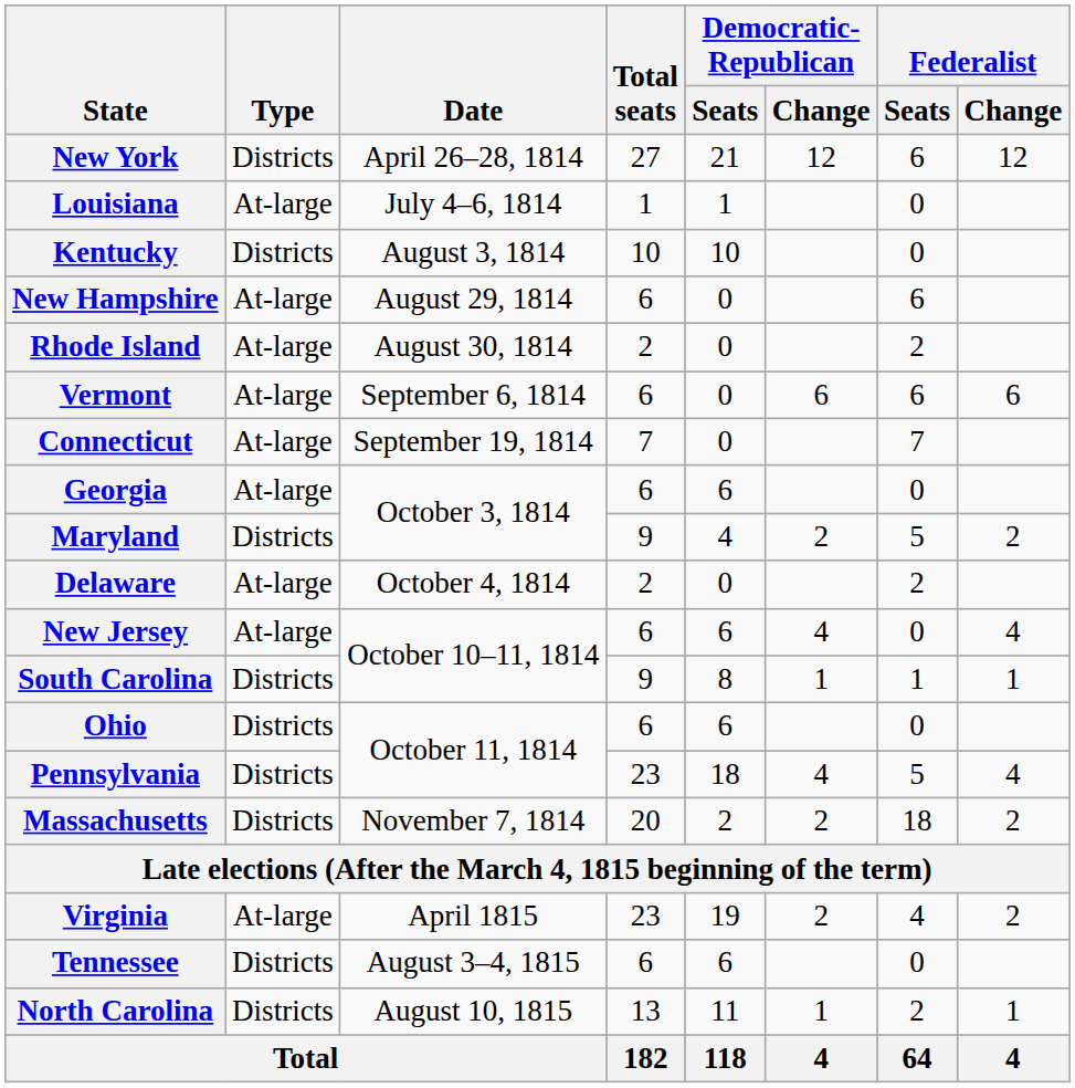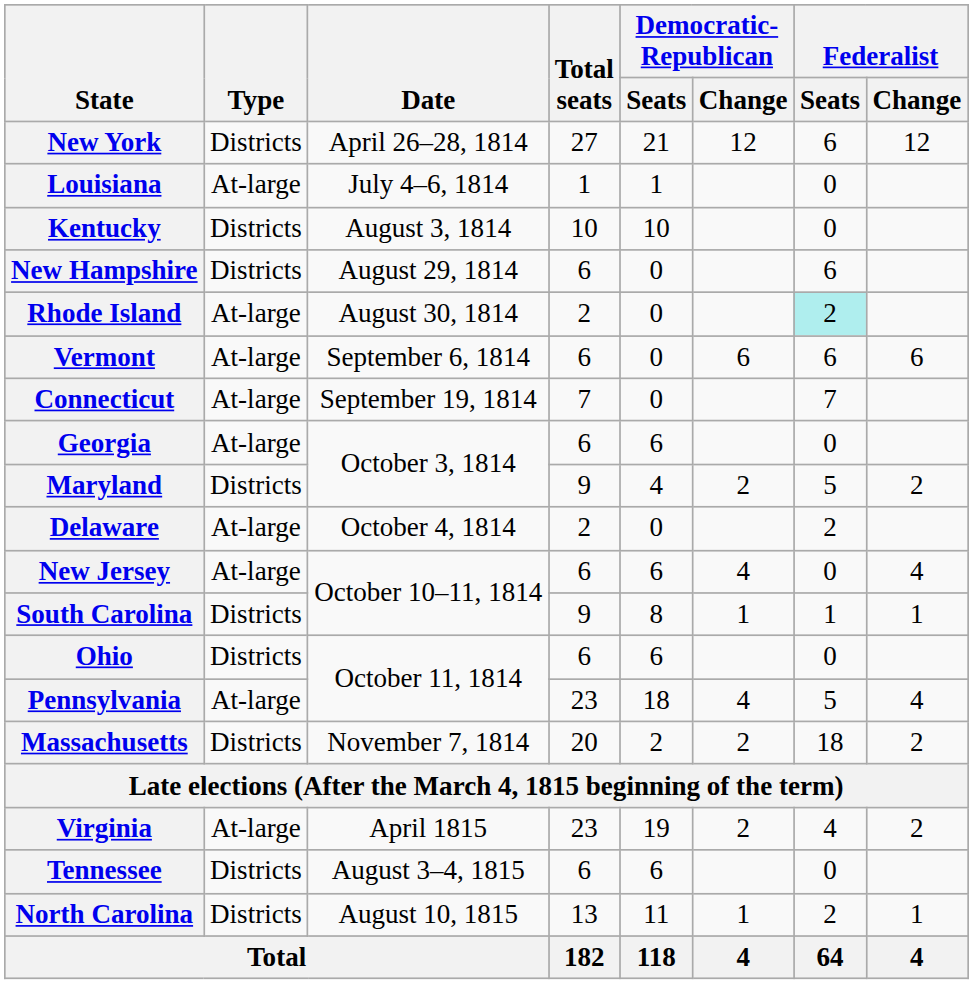New Hampshire | Type: At-large -> Districts
Rhode Island | Federalist / Seats: no background -> paleturquoise background
Pennsylvania | Type: Districts -> At-large
